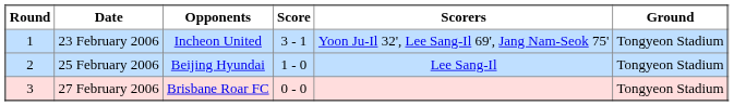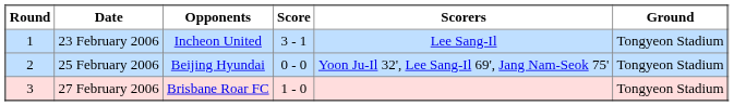23 February 2006 | Scorers: Yoon Ju-Il 32', Lee Sang-Il 69', Jang Nam-Seok 75' -> Lee Sang-Il
25 February 2006 | Score: 1 - 0 -> 0 - 0
25 February 2006 | Scorers: Lee Sang-Il -> Yoon Ju-Il 32', Lee Sang-Il 69', Jang Nam-Seok 75'
27 February 2006 | Score: 0 - 0 -> 1 - 0
